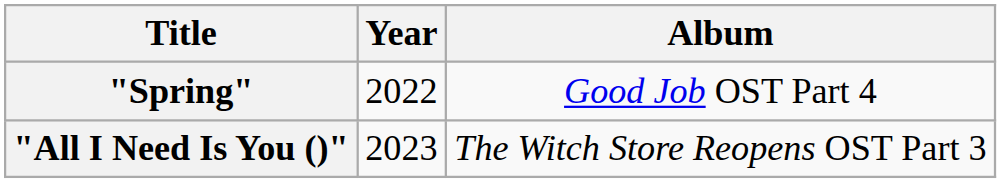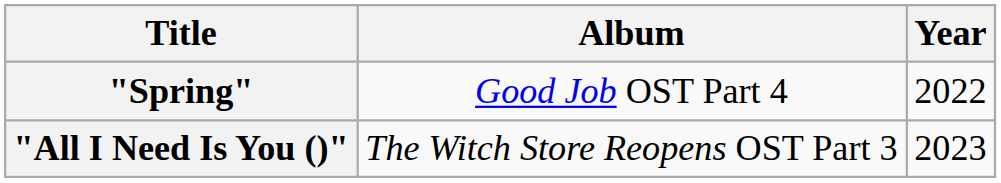columns swapped: Year <-> Album
